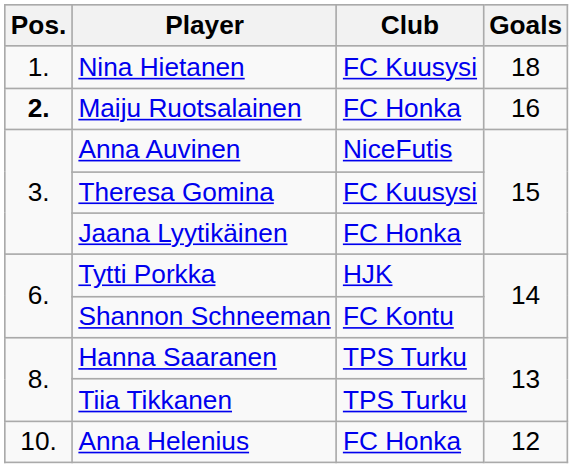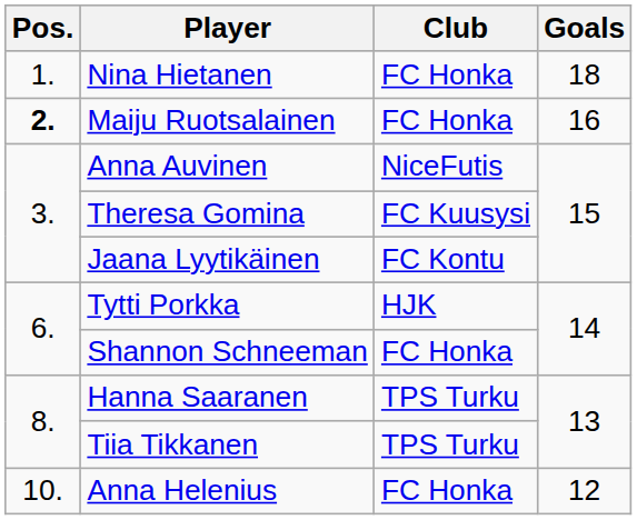Nina Hietanen | Club: FC Kuusysi -> FC Honka
Jaana Lyytikäinen | Club: FC Honka -> FC Kontu
Shannon Schneeman | Club: FC Kontu -> FC Honka
